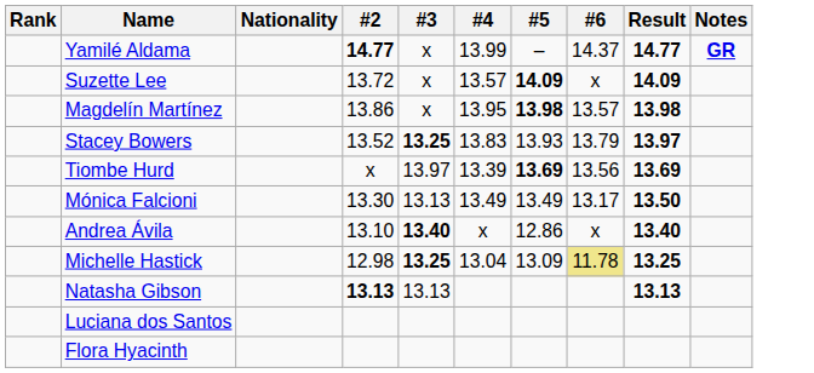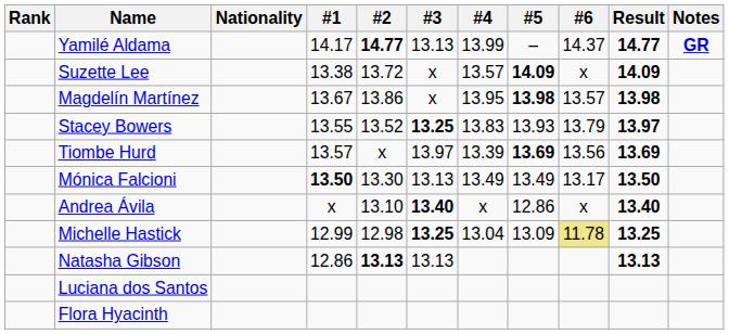+ column: #1 | 14.17 | 13.38 | 13.67 | 13.55 | 13.57 | 13.50 | x | 12.99 | 12.86
Yamilé Aldama | #3: x -> 13.13
